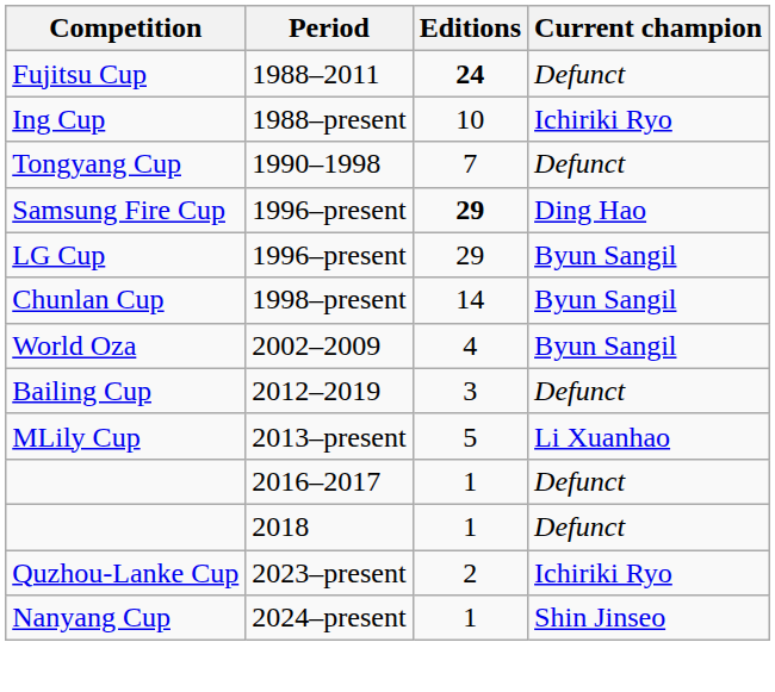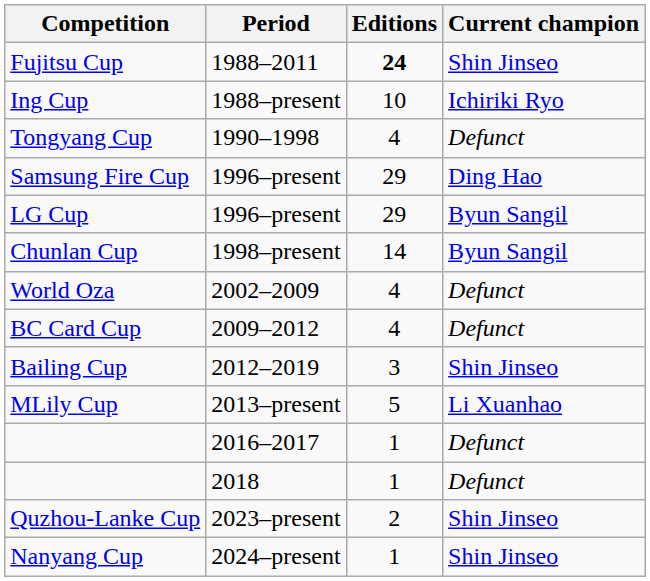Fujitsu Cup | Current champion: Defunct -> Shin Jinseo
Tongyang Cup | Editions: 7 -> 4
Samsung Fire Cup | Editions: bold -> normal
World Oza | Current champion: Byun Sangil -> Defunct
+ row: BC Card Cup | 2009–2012 | 4 | Defunct
Bailing Cup | Current champion: Defunct -> Shin Jinseo
Quzhou-Lanke Cup | Current champion: Ichiriki Ryo -> Shin Jinseo
